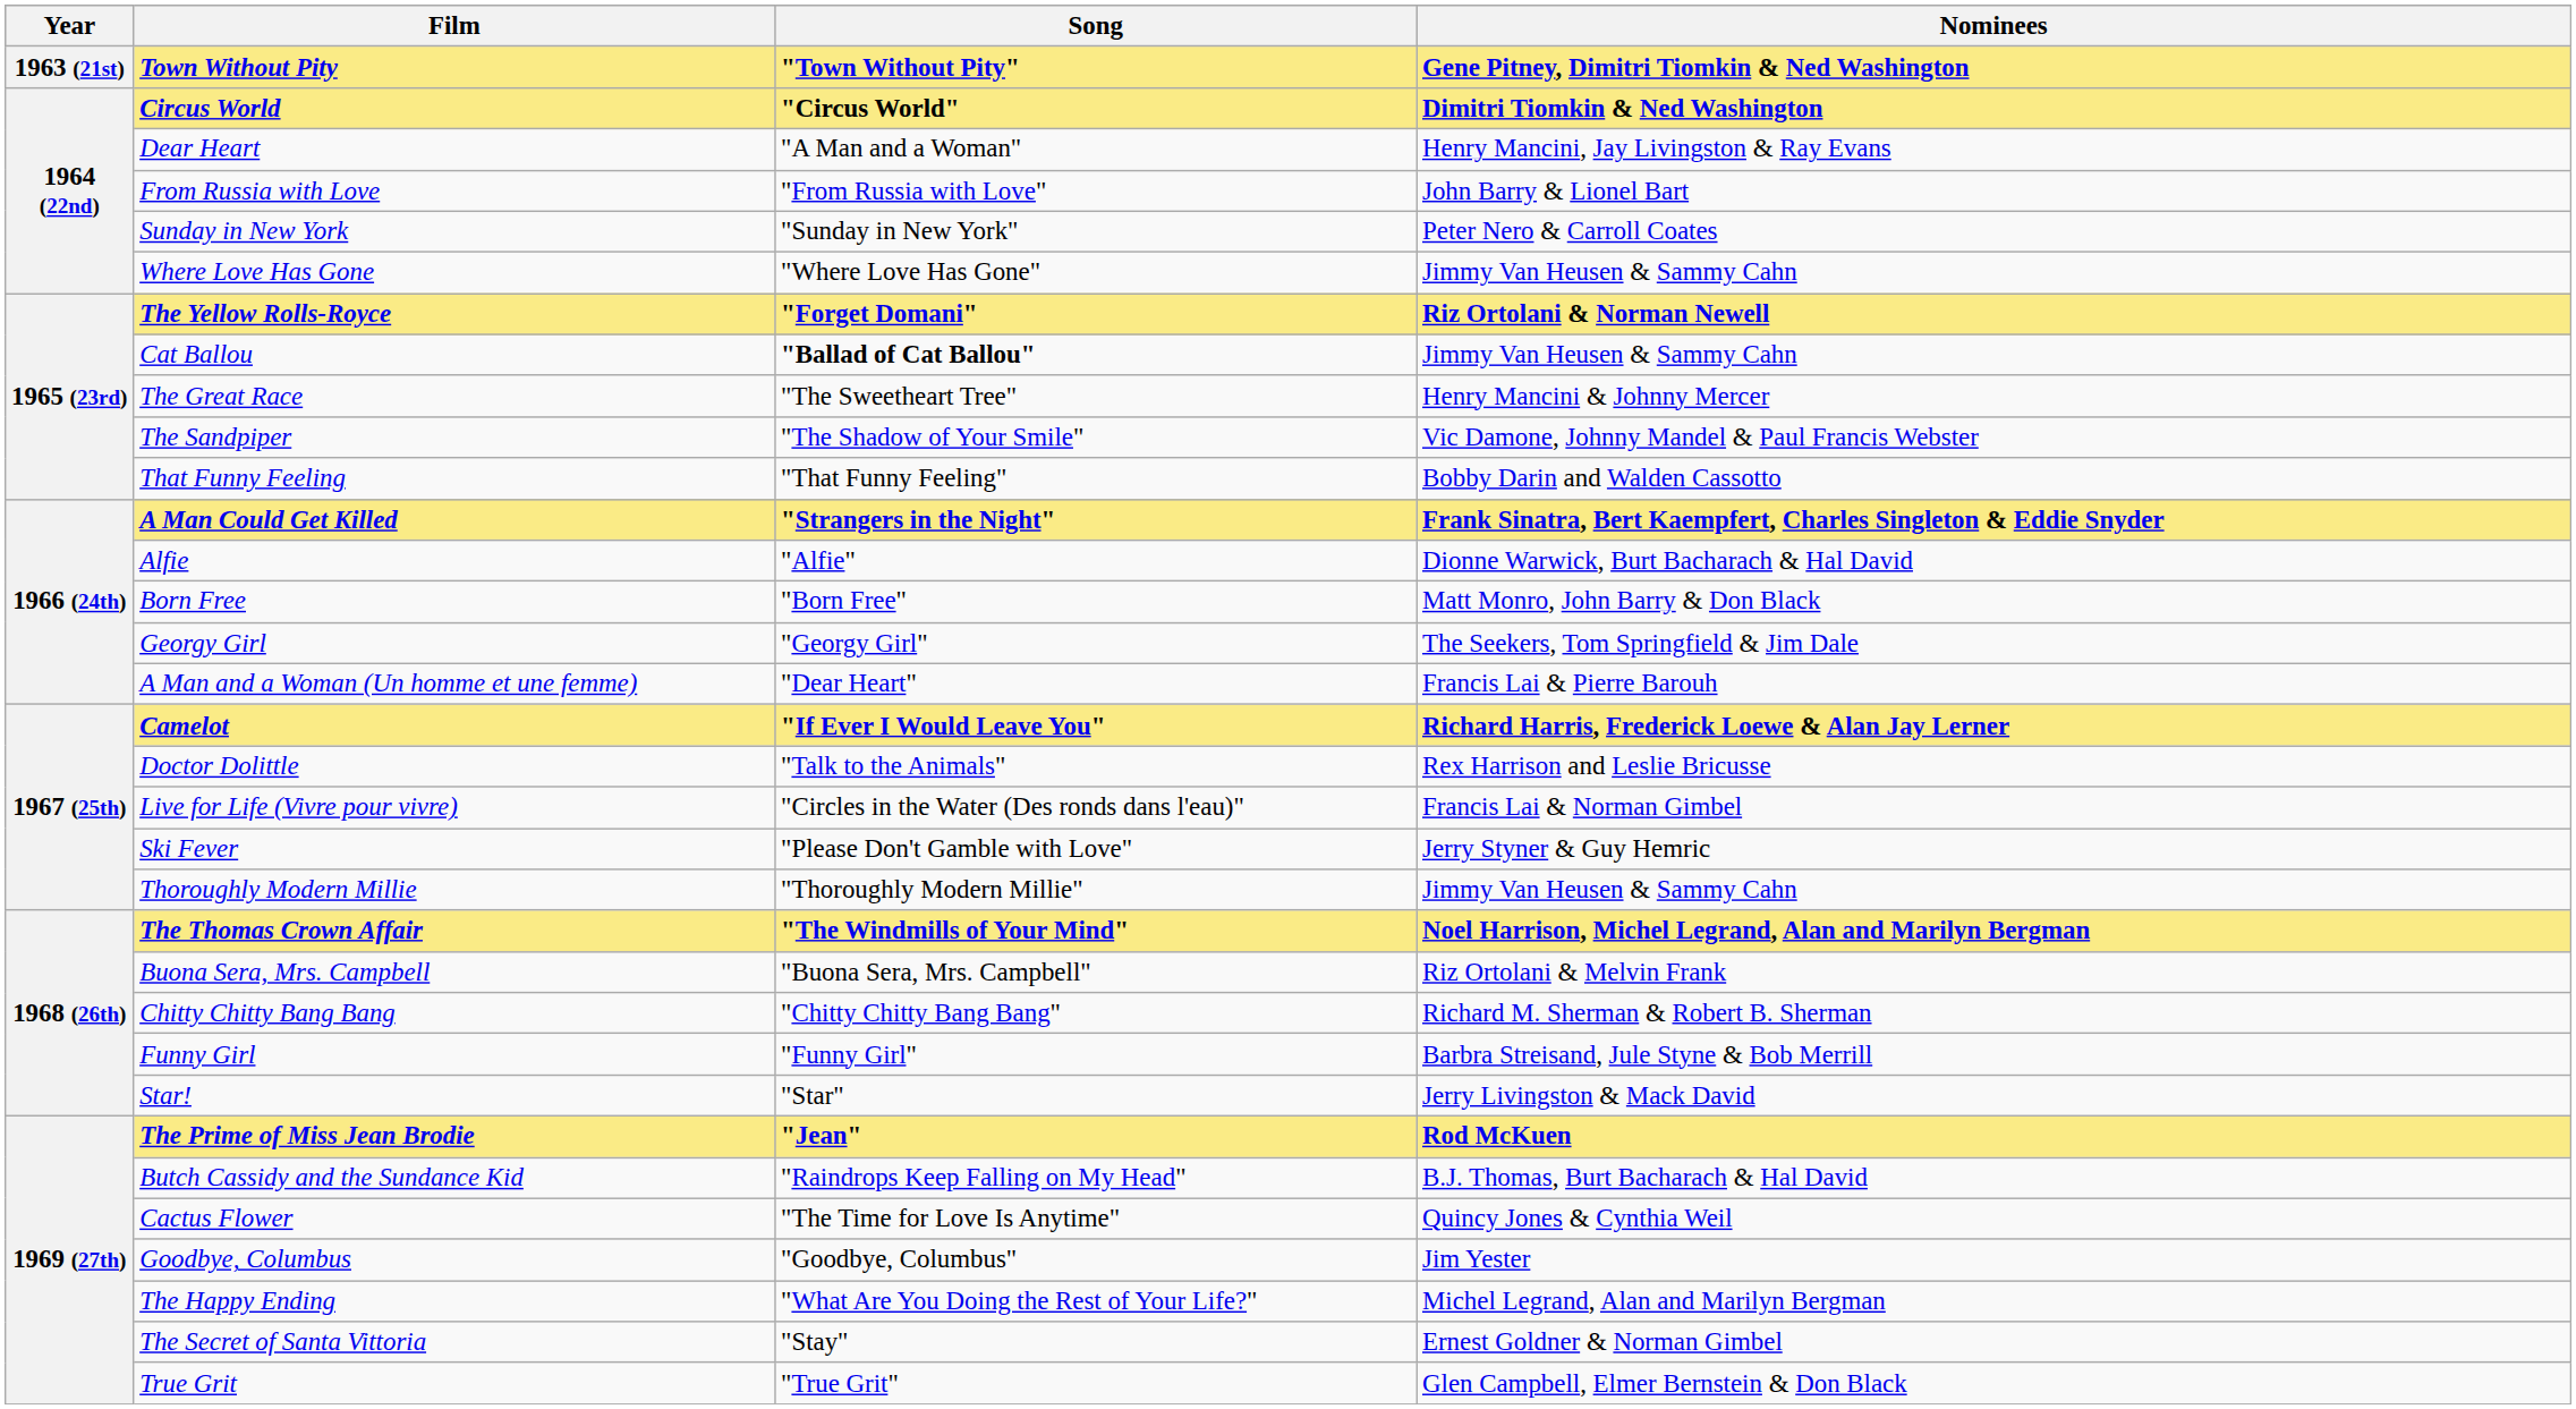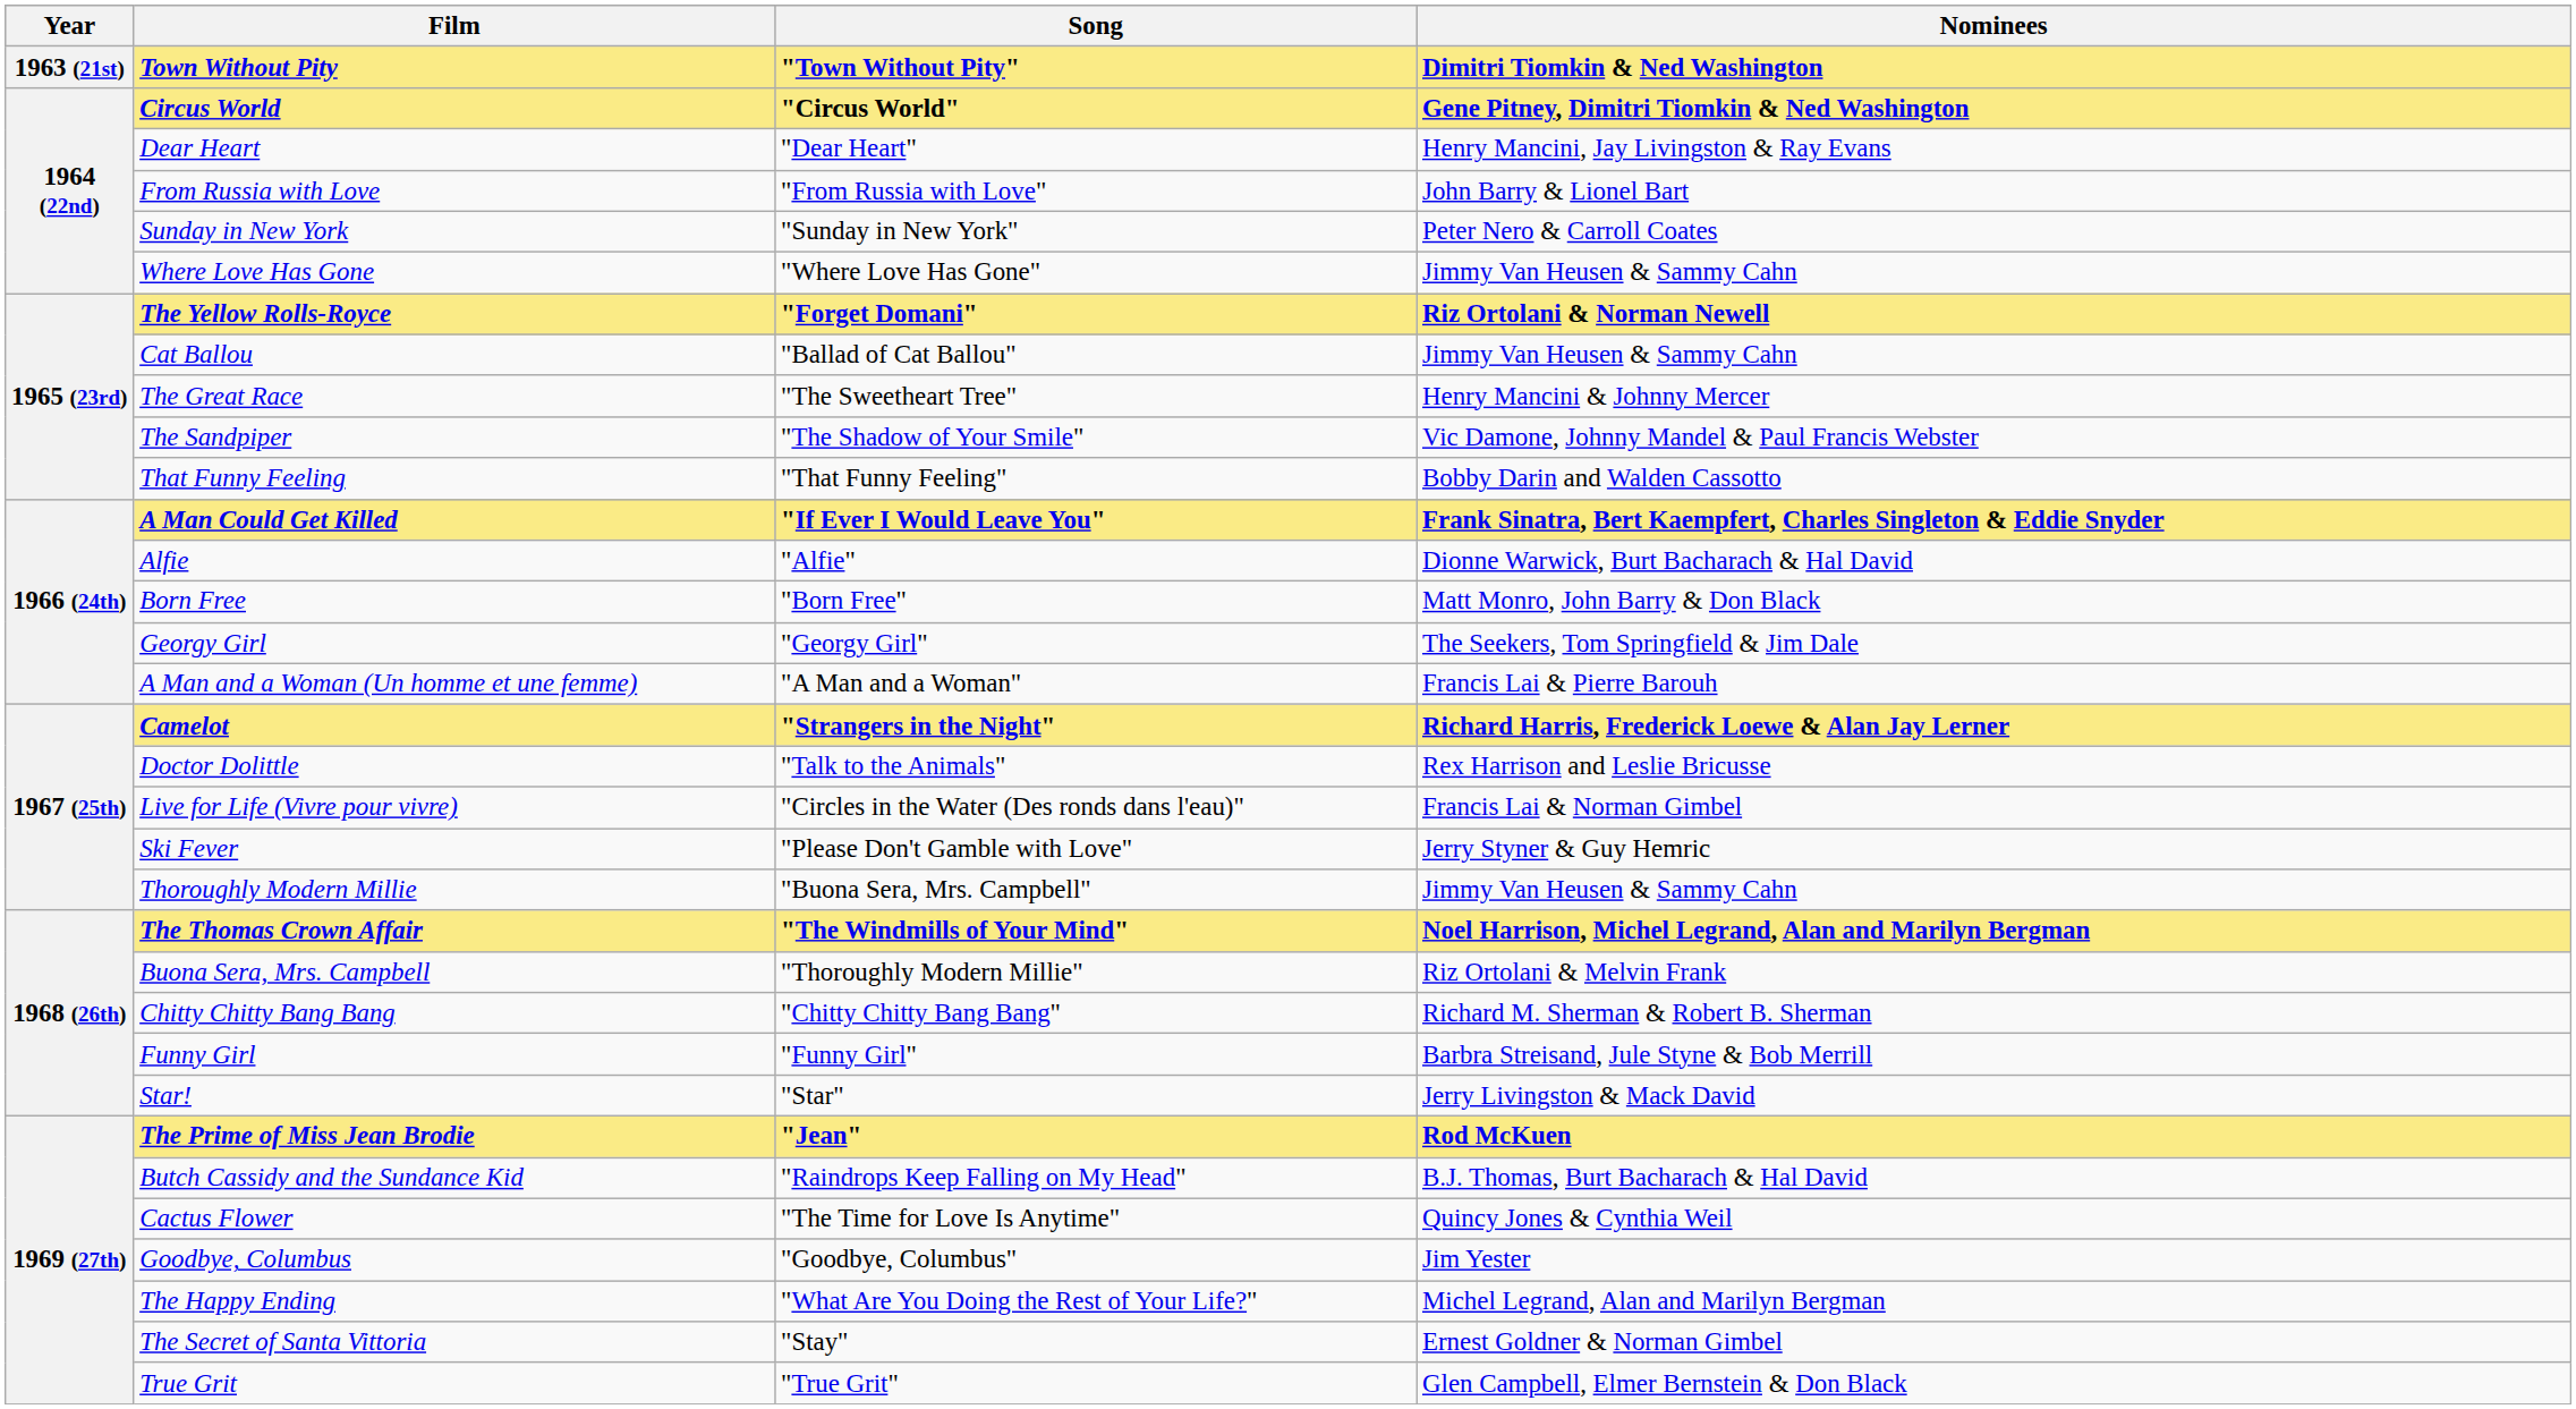Town Without Pity | Nominees: Gene Pitney, Dimitri Tiomkin & Ned Washington -> Dimitri Tiomkin & Ned Washington
Circus World | Nominees: Dimitri Tiomkin & Ned Washington -> Gene Pitney, Dimitri Tiomkin & Ned Washington
Dear Heart | Song: "A Man and a Woman" -> "Dear Heart"
Cat Ballou | Song: bold -> normal
A Man Could Get Killed | Song: "Strangers in the Night" -> "If Ever I Would Leave You"
A Man and a Woman (Un homme et une femme) | Song: "Dear Heart" -> "A Man and a Woman"
Camelot | Song: "If Ever I Would Leave You" -> "Strangers in the Night"
Thoroughly Modern Millie | Song: "Thoroughly Modern Millie" -> "Buona Sera, Mrs. Campbell"
Buona Sera, Mrs. Campbell | Song: "Buona Sera, Mrs. Campbell" -> "Thoroughly Modern Millie"
